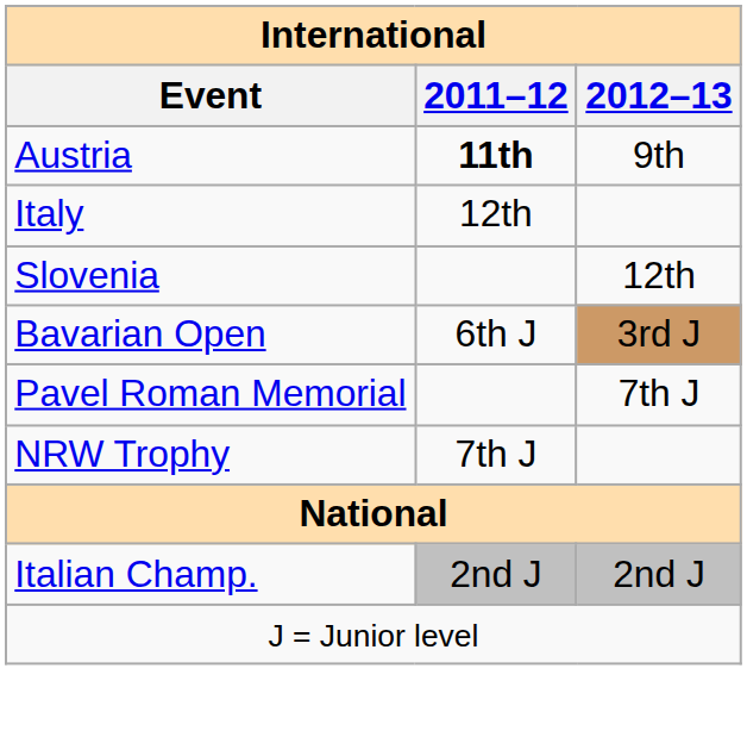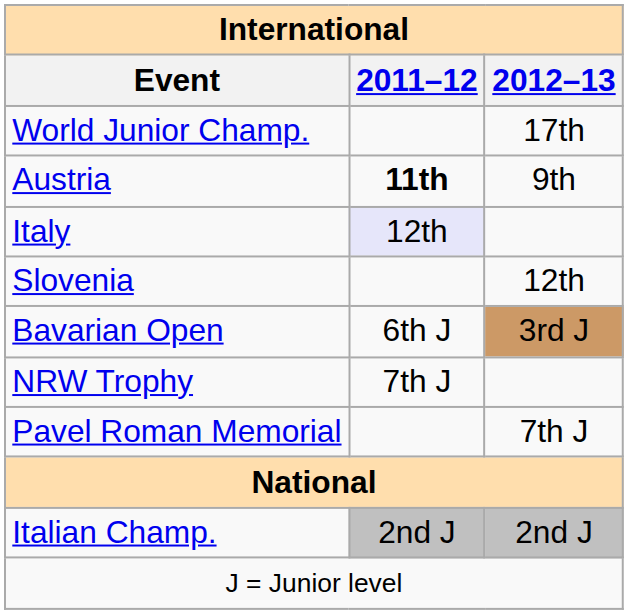+ row: World Junior Champ. | 17th
Italy | 2011–12: no background -> lavender background
rows swapped: NRW Trophy <-> Pavel Roman Memorial
